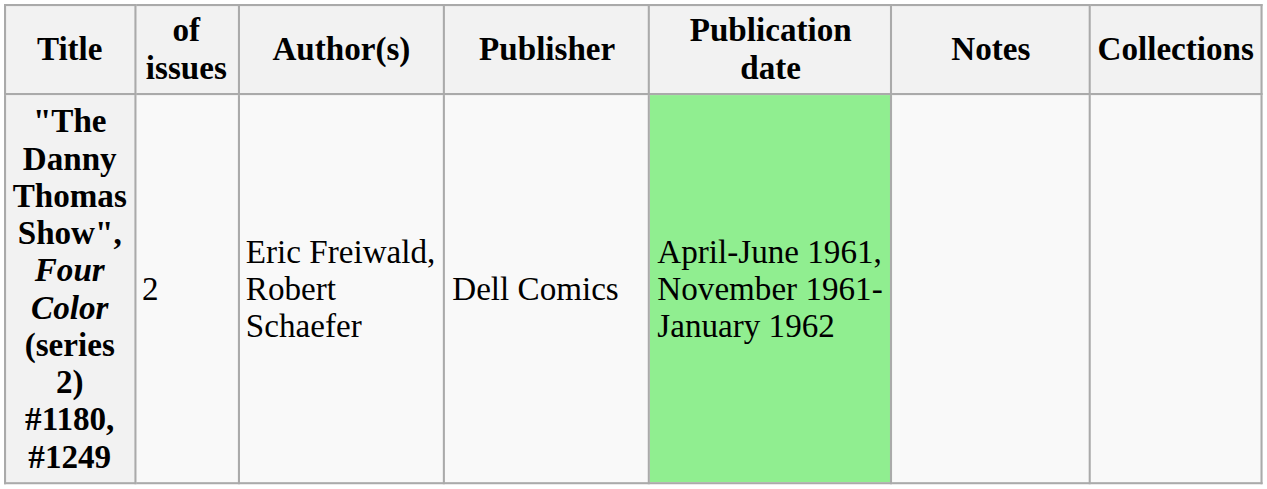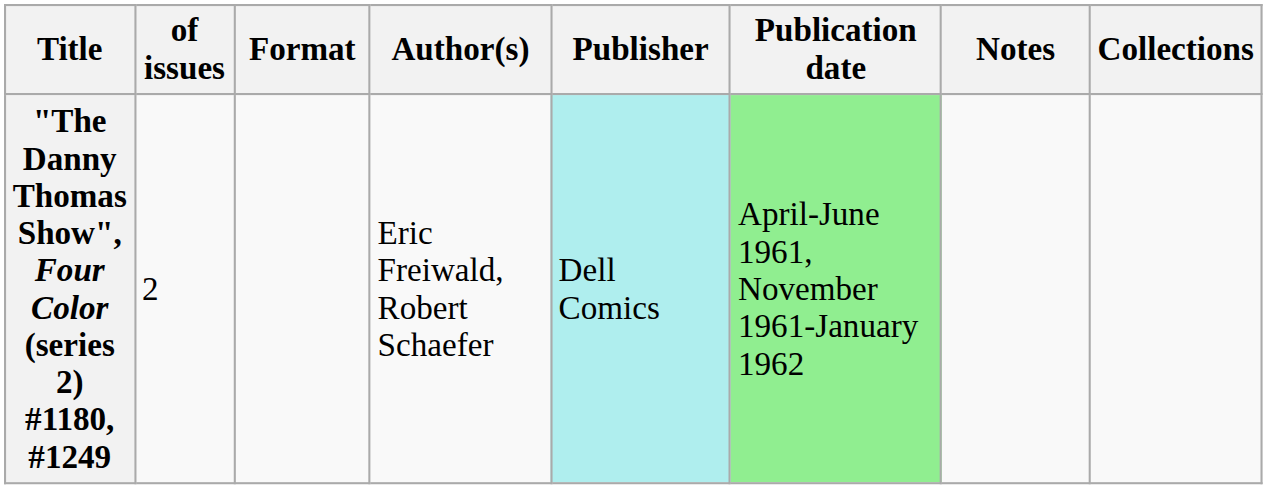+ column: Format
"The Danny Thomas Show", Four Color (series 2) #1180, #1249 | Publisher: no background -> paleturquoise background
